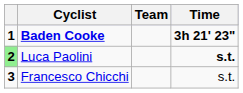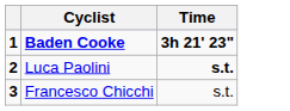- column: Team
Luca Paolini | column 1: lightgreen background -> no background
